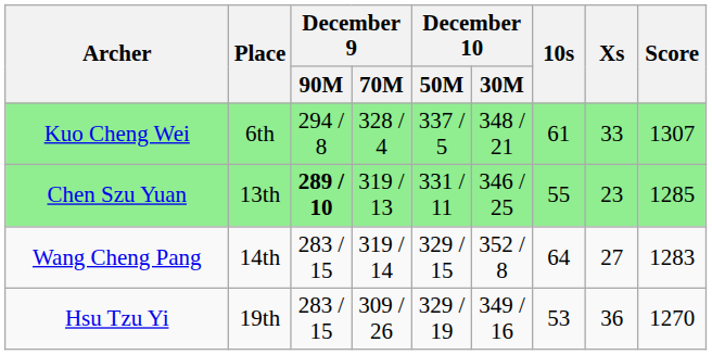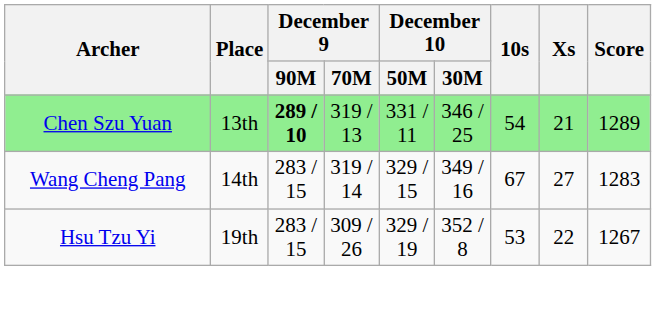- row: Kuo Cheng Wei | 6th | 294 / 8 | 328 / 4 | 337 / 5 | 348 / 21 | 61 | 33 | 1307
Chen Szu Yuan | 10s: 55 -> 54
Chen Szu Yuan | Xs: 23 -> 21
Chen Szu Yuan | Score: 1285 -> 1289
Wang Cheng Pang | December 10 / 30M: 352 / 8 -> 349 / 16
Wang Cheng Pang | 10s: 64 -> 67
Hsu Tzu Yi | December 10 / 30M: 349 / 16 -> 352 / 8
Hsu Tzu Yi | Xs: 36 -> 22
Hsu Tzu Yi | Score: 1270 -> 1267
